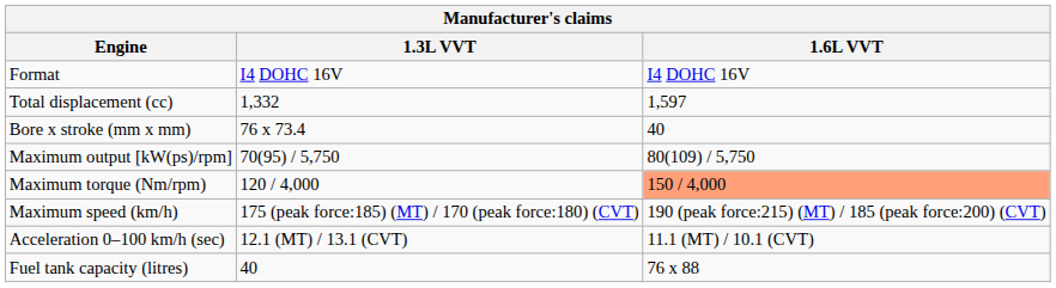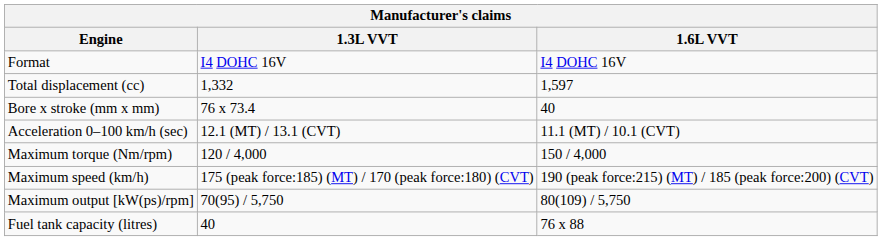rows swapped: Maximum output [kW(ps)/rpm] <-> Acceleration 0–100 km/h (sec)
Maximum torque (Nm/rpm) | 1.6L VVT: lightsalmon background -> no background
